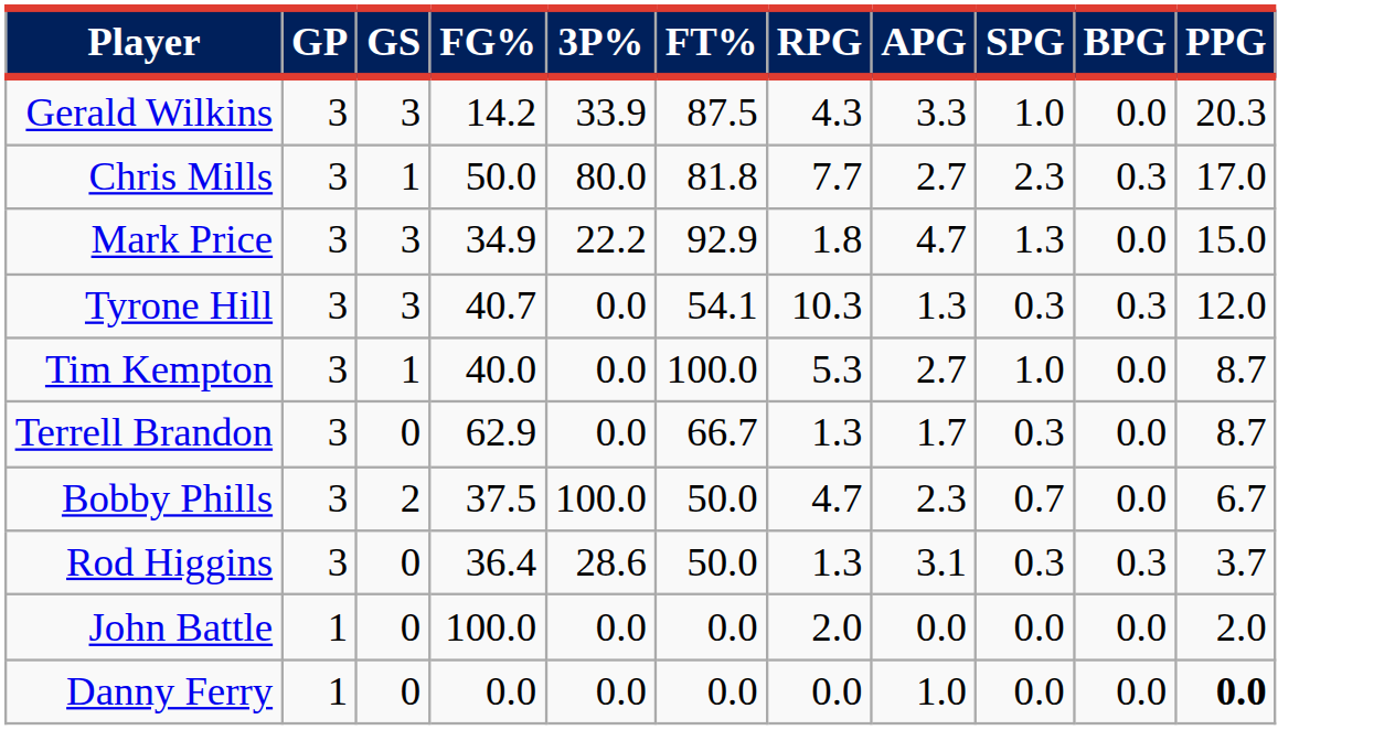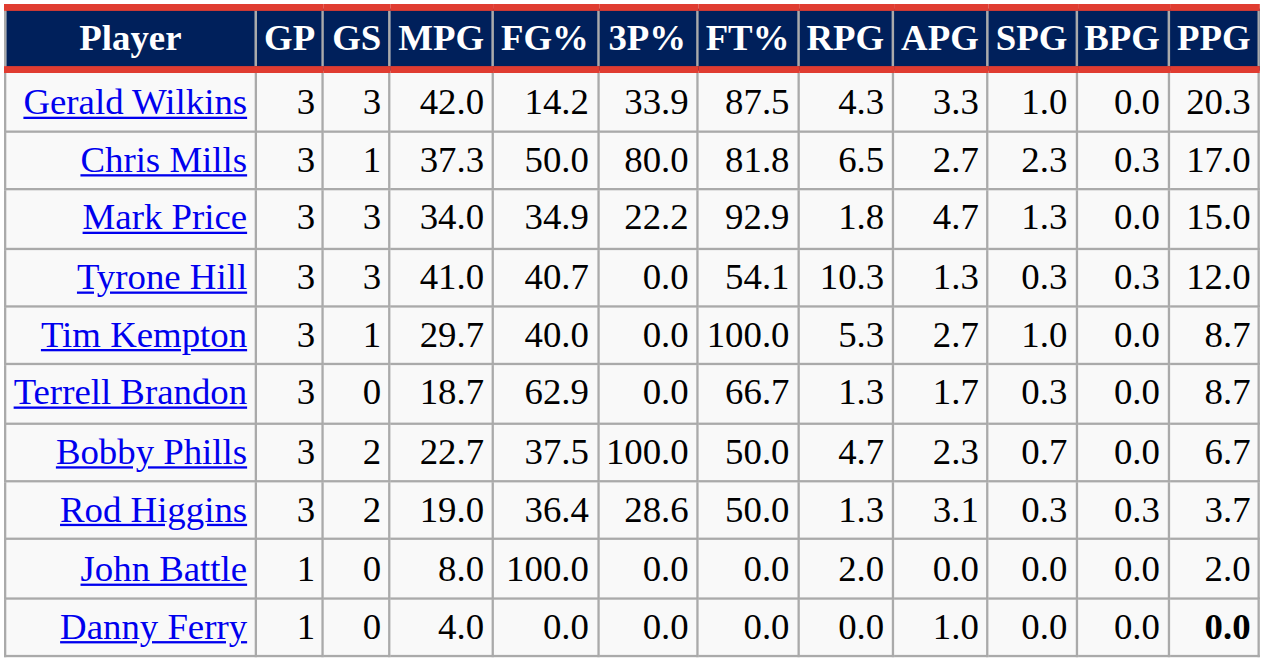+ column: MPG | 42.0 | 37.3 | 34.0 | 41.0 | 29.7 | 18.7 | 22.7 | 19.0 | 8.0 | 4.0
Chris Mills | RPG: 7.7 -> 6.5
Rod Higgins | GS: 0 -> 2
